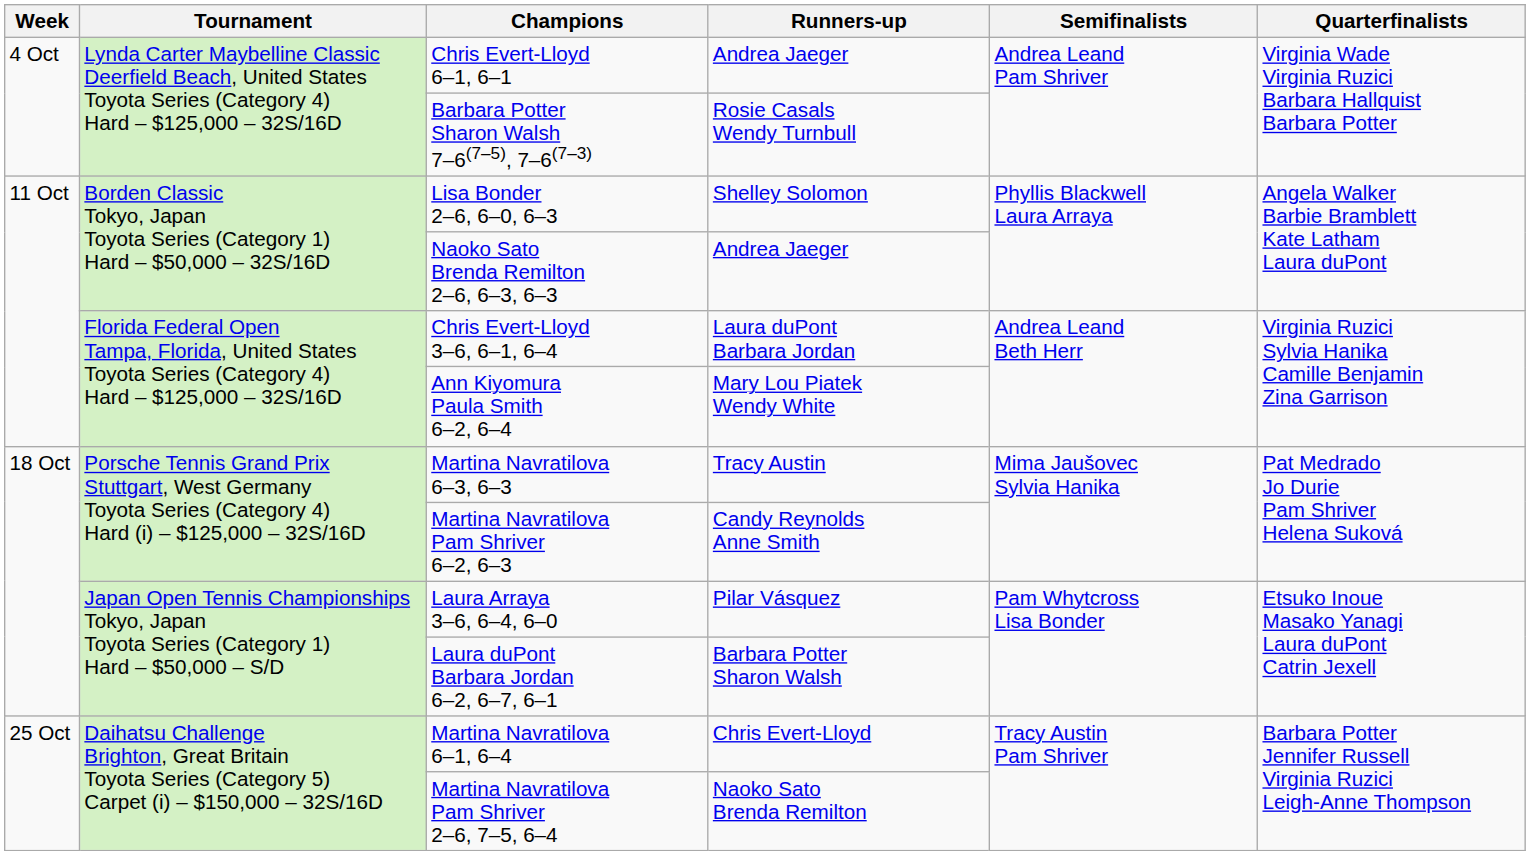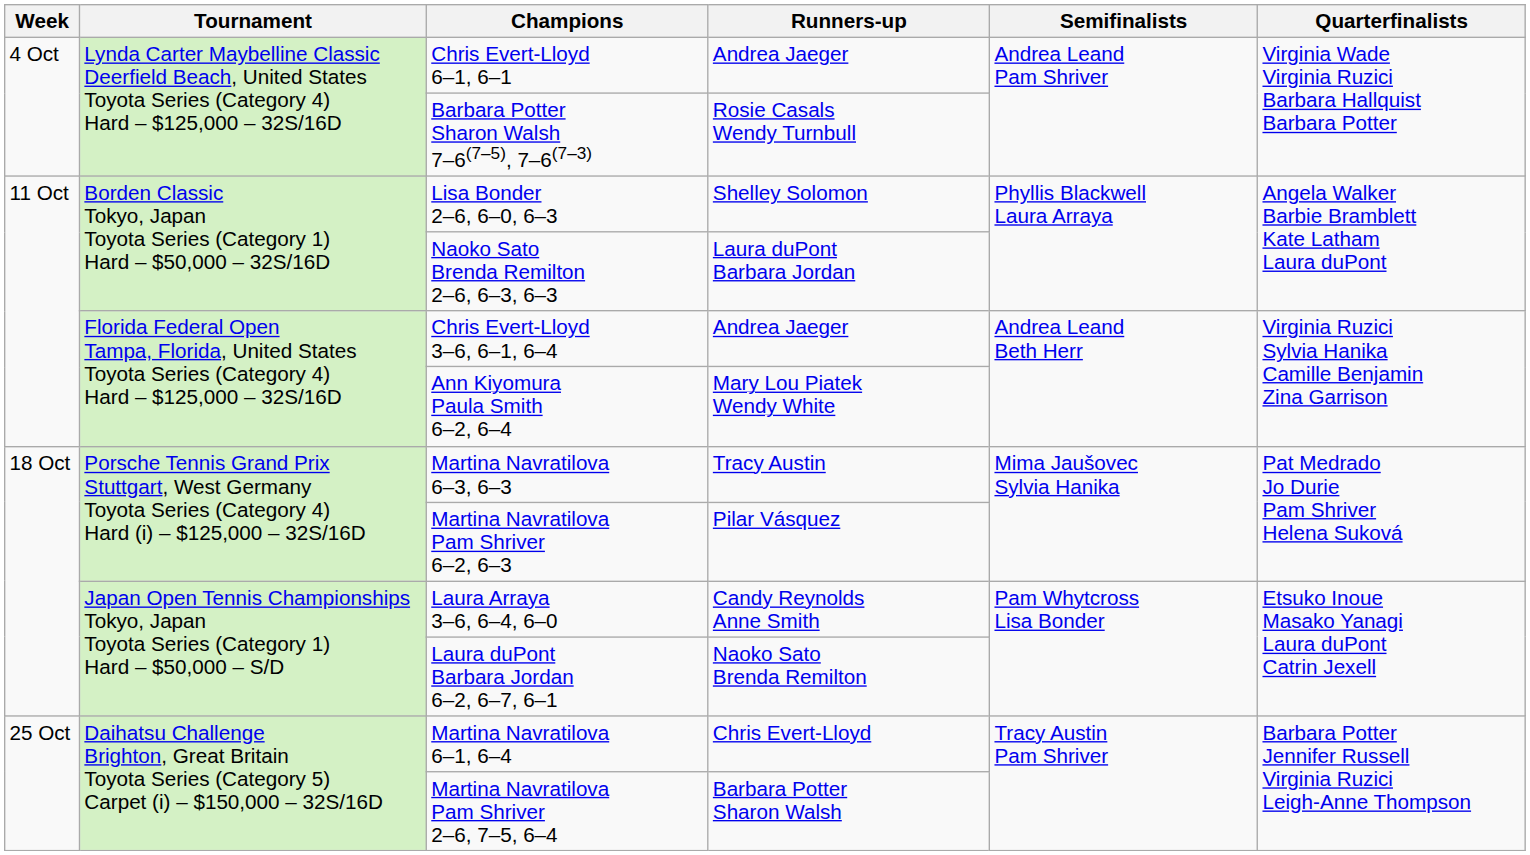Naoko Sato Brenda Remilton 2–6, 6–3, 6–3 | Runners-up: Andrea Jaeger -> Laura duPont Barbara Jordan
Chris Evert-Lloyd 3–6, 6–1, 6–4 | Runners-up: Laura duPont Barbara Jordan -> Andrea Jaeger
Martina Navratilova Pam Shriver 6–2, 6–3 | Runners-up: Candy Reynolds Anne Smith -> Pilar Vásquez
Laura Arraya 3–6, 6–4, 6–0 | Runners-up: Pilar Vásquez -> Candy Reynolds Anne Smith
Laura duPont Barbara Jordan 6–2, 6–7, 6–1 | Runners-up: Barbara Potter Sharon Walsh -> Naoko Sato Brenda Remilton
Martina Navratilova Pam Shriver 2–6, 7–5, 6–4 | Runners-up: Naoko Sato Brenda Remilton -> Barbara Potter Sharon Walsh
